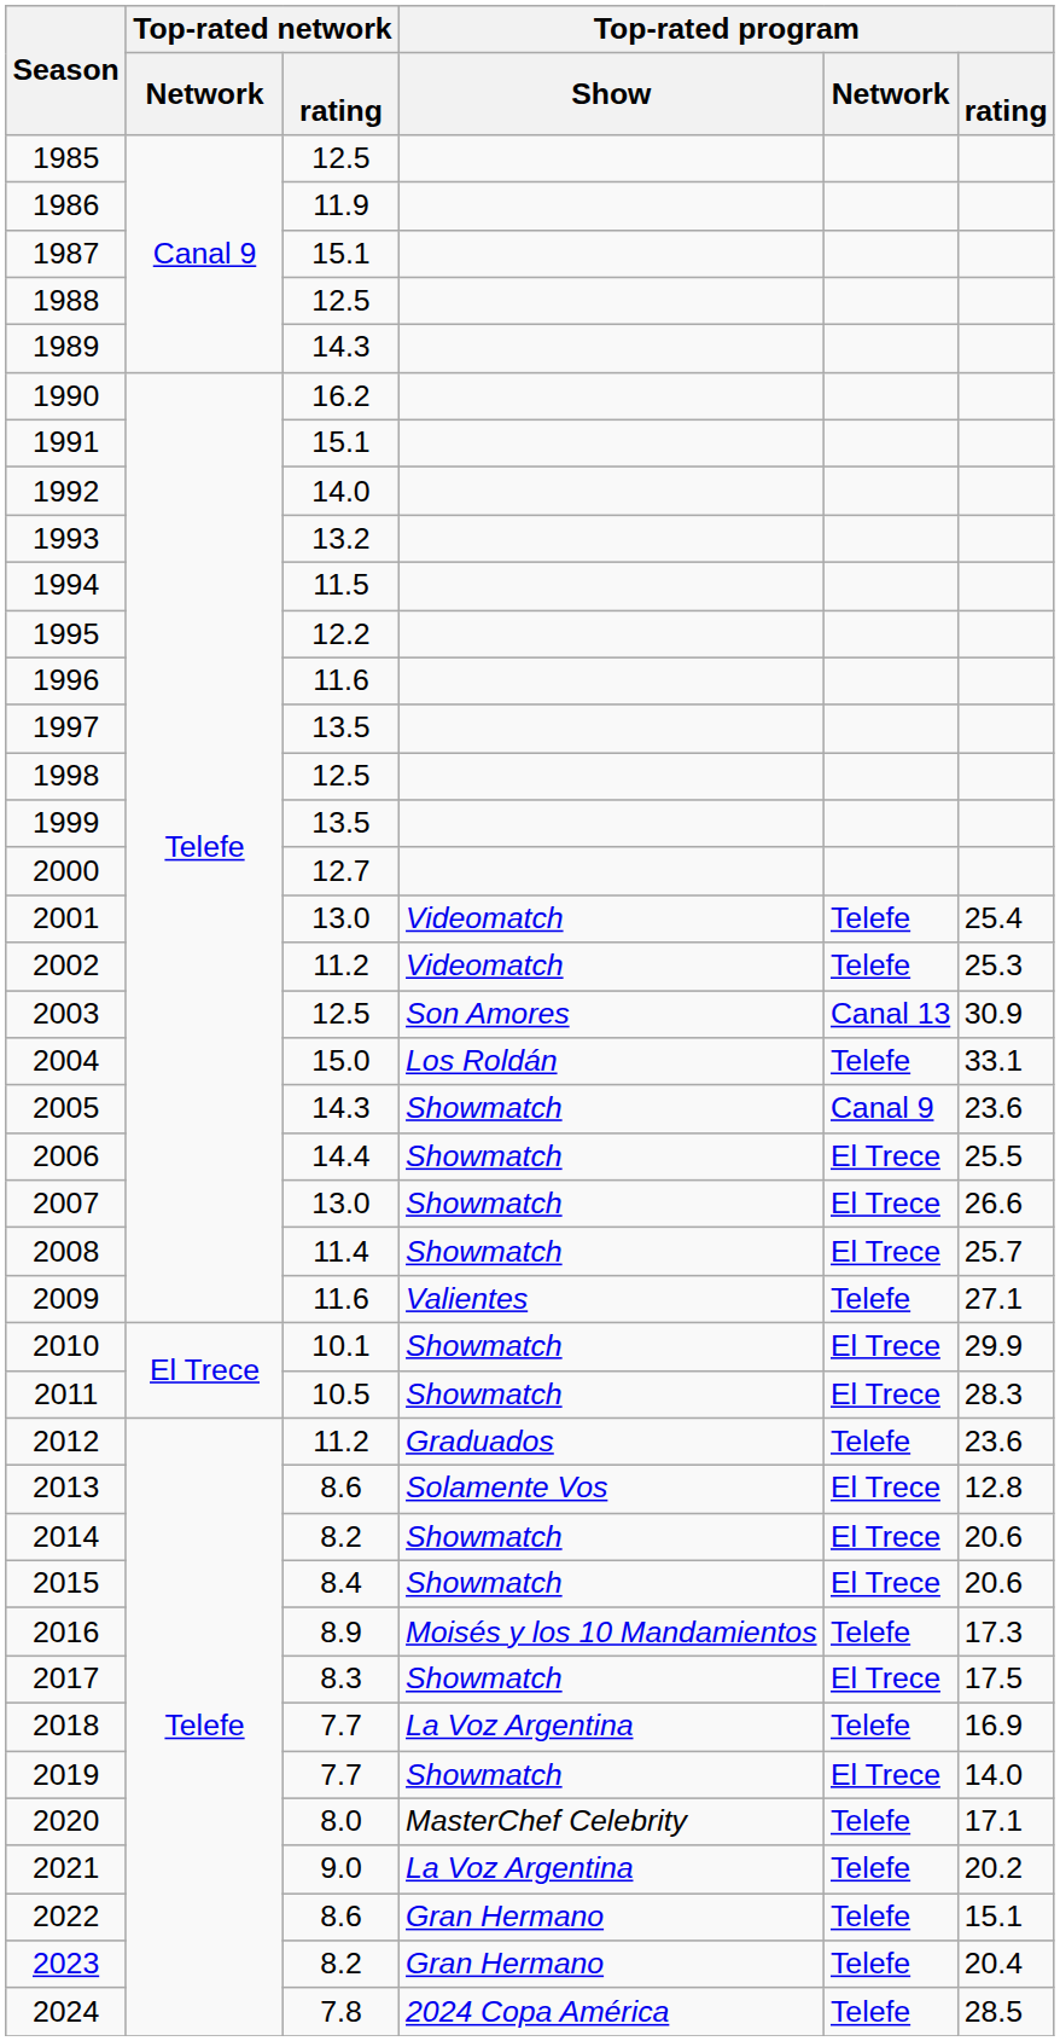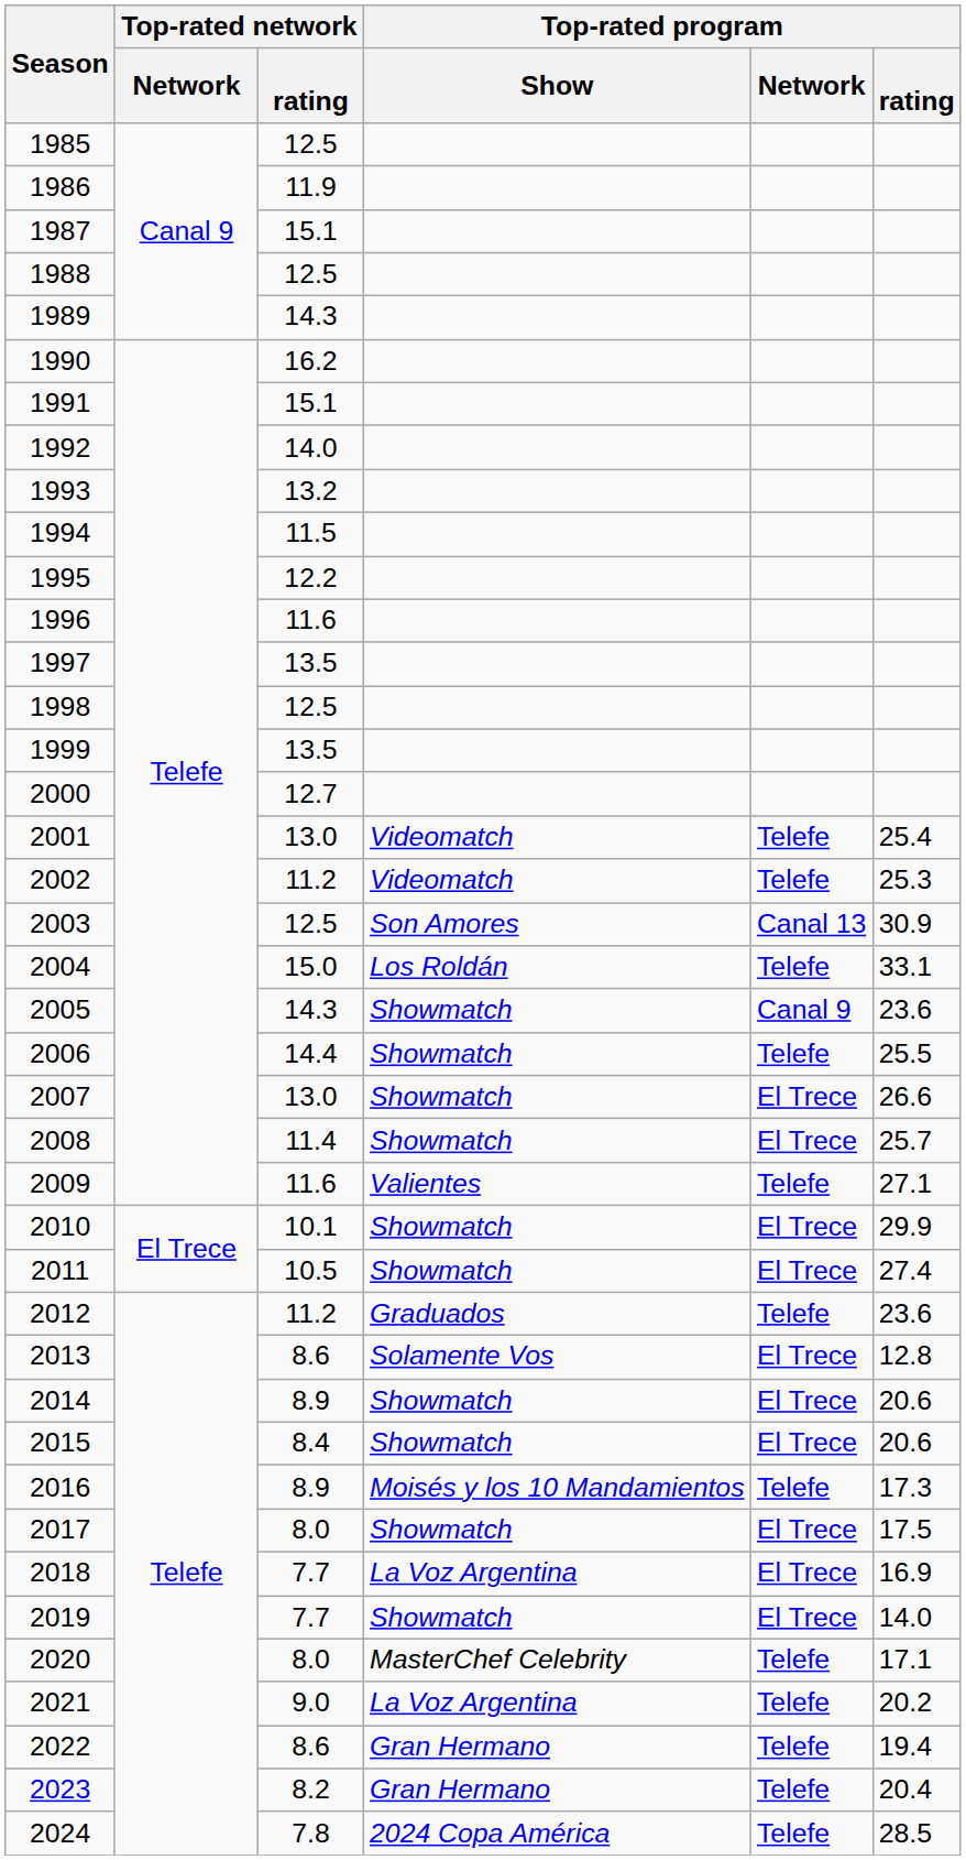2006 | Top-rated program / Network: El Trece -> Telefe
2011 | Top-rated program / rating: 28.3 -> 27.4
2014 | Top-rated network / rating: 8.2 -> 8.9
2017 | Top-rated network / rating: 8.3 -> 8.0
2018 | Top-rated program / Network: Telefe -> El Trece
2022 | Top-rated program / rating: 15.1 -> 19.4
